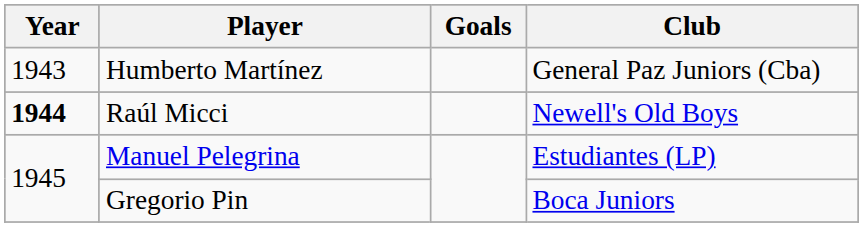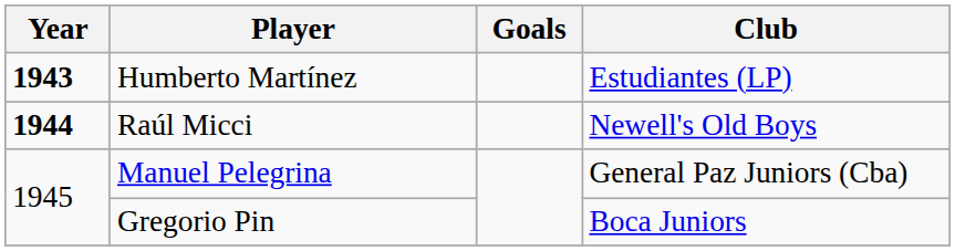Humberto Martínez | Year: normal -> bold
Humberto Martínez | Club: General Paz Juniors (Cba) -> Estudiantes (LP)
Manuel Pelegrina | Club: Estudiantes (LP) -> General Paz Juniors (Cba)
